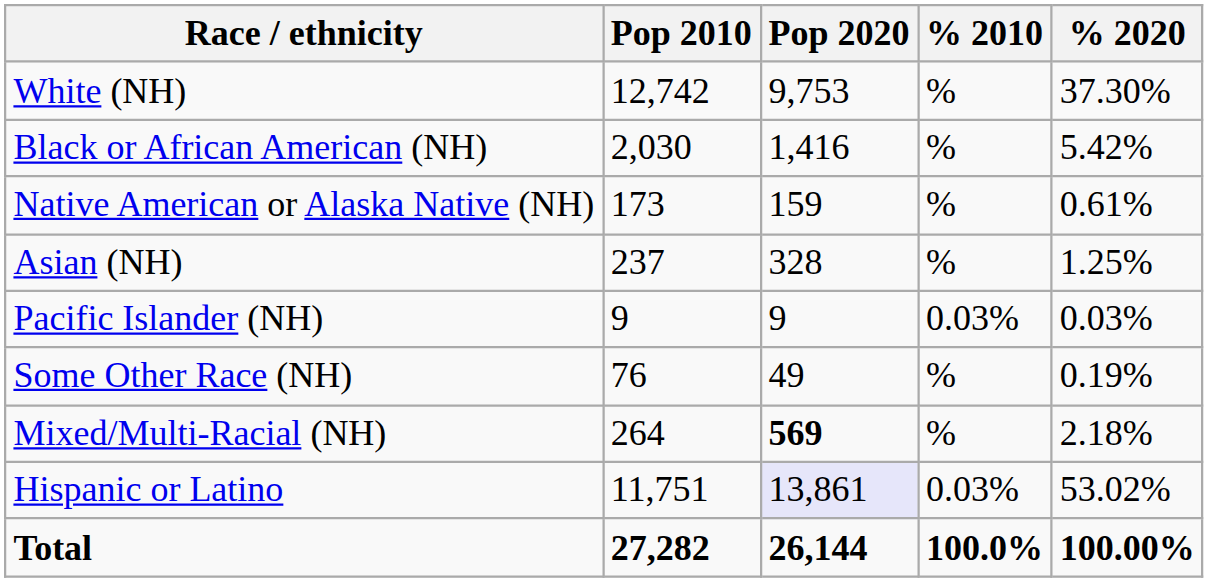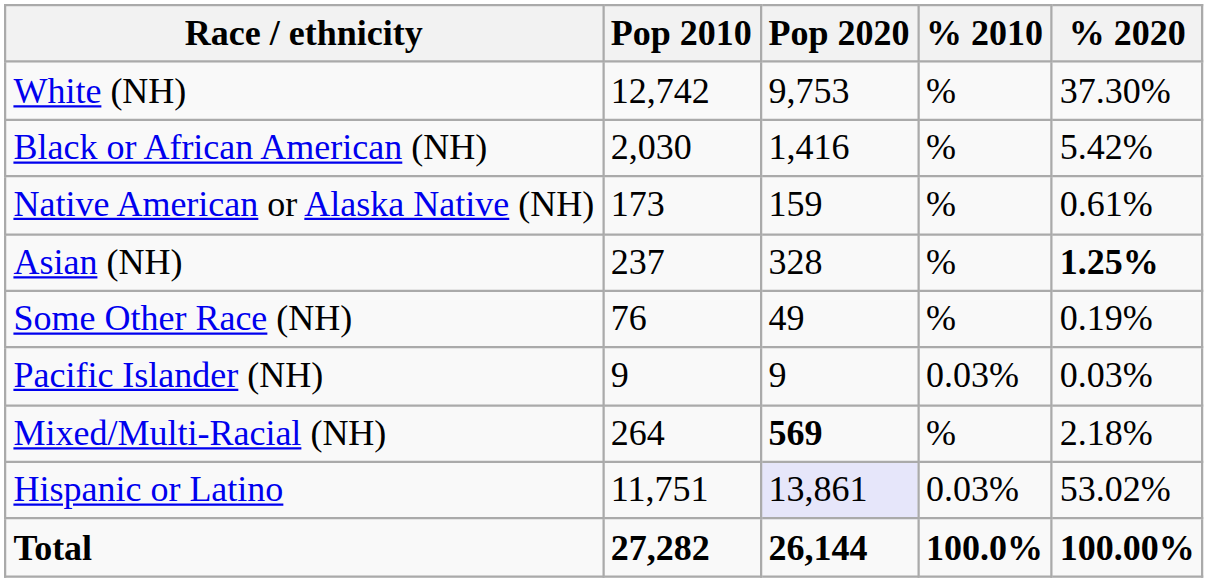Asian (NH) | % 2020: normal -> bold
rows swapped: Pacific Islander (NH) <-> Some Other Race (NH)
